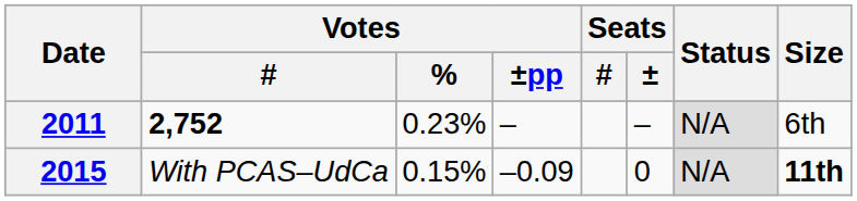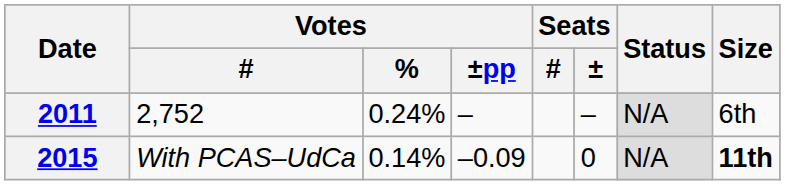2011 | Votes / #: bold -> normal
2011 | Votes / %: 0.23% -> 0.24%
2015 | Votes / %: 0.15% -> 0.14%
